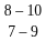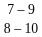rows swapped: 8 – 10 <-> 7 – 9
